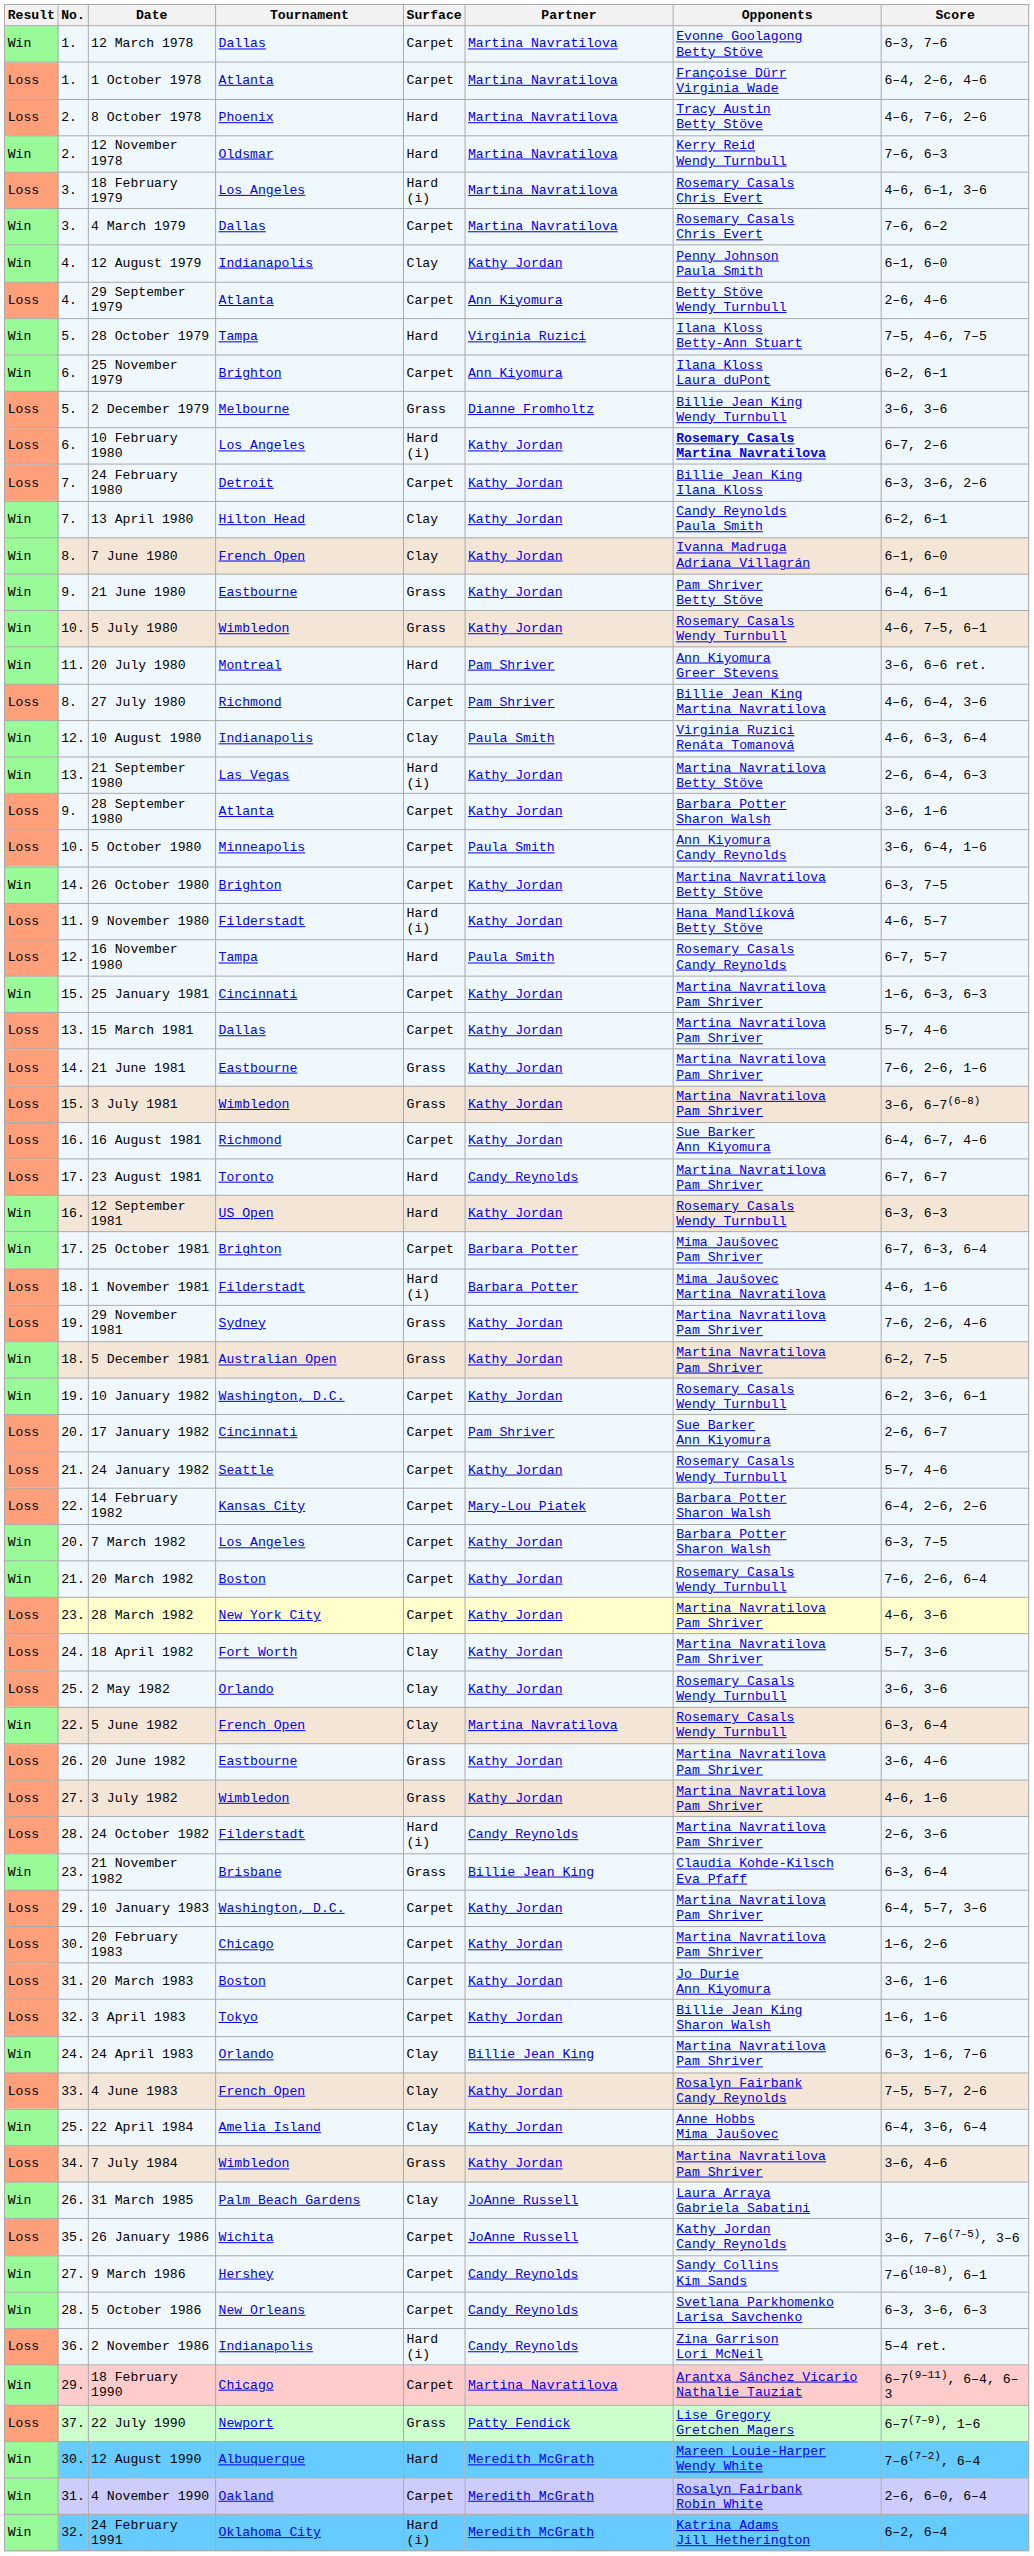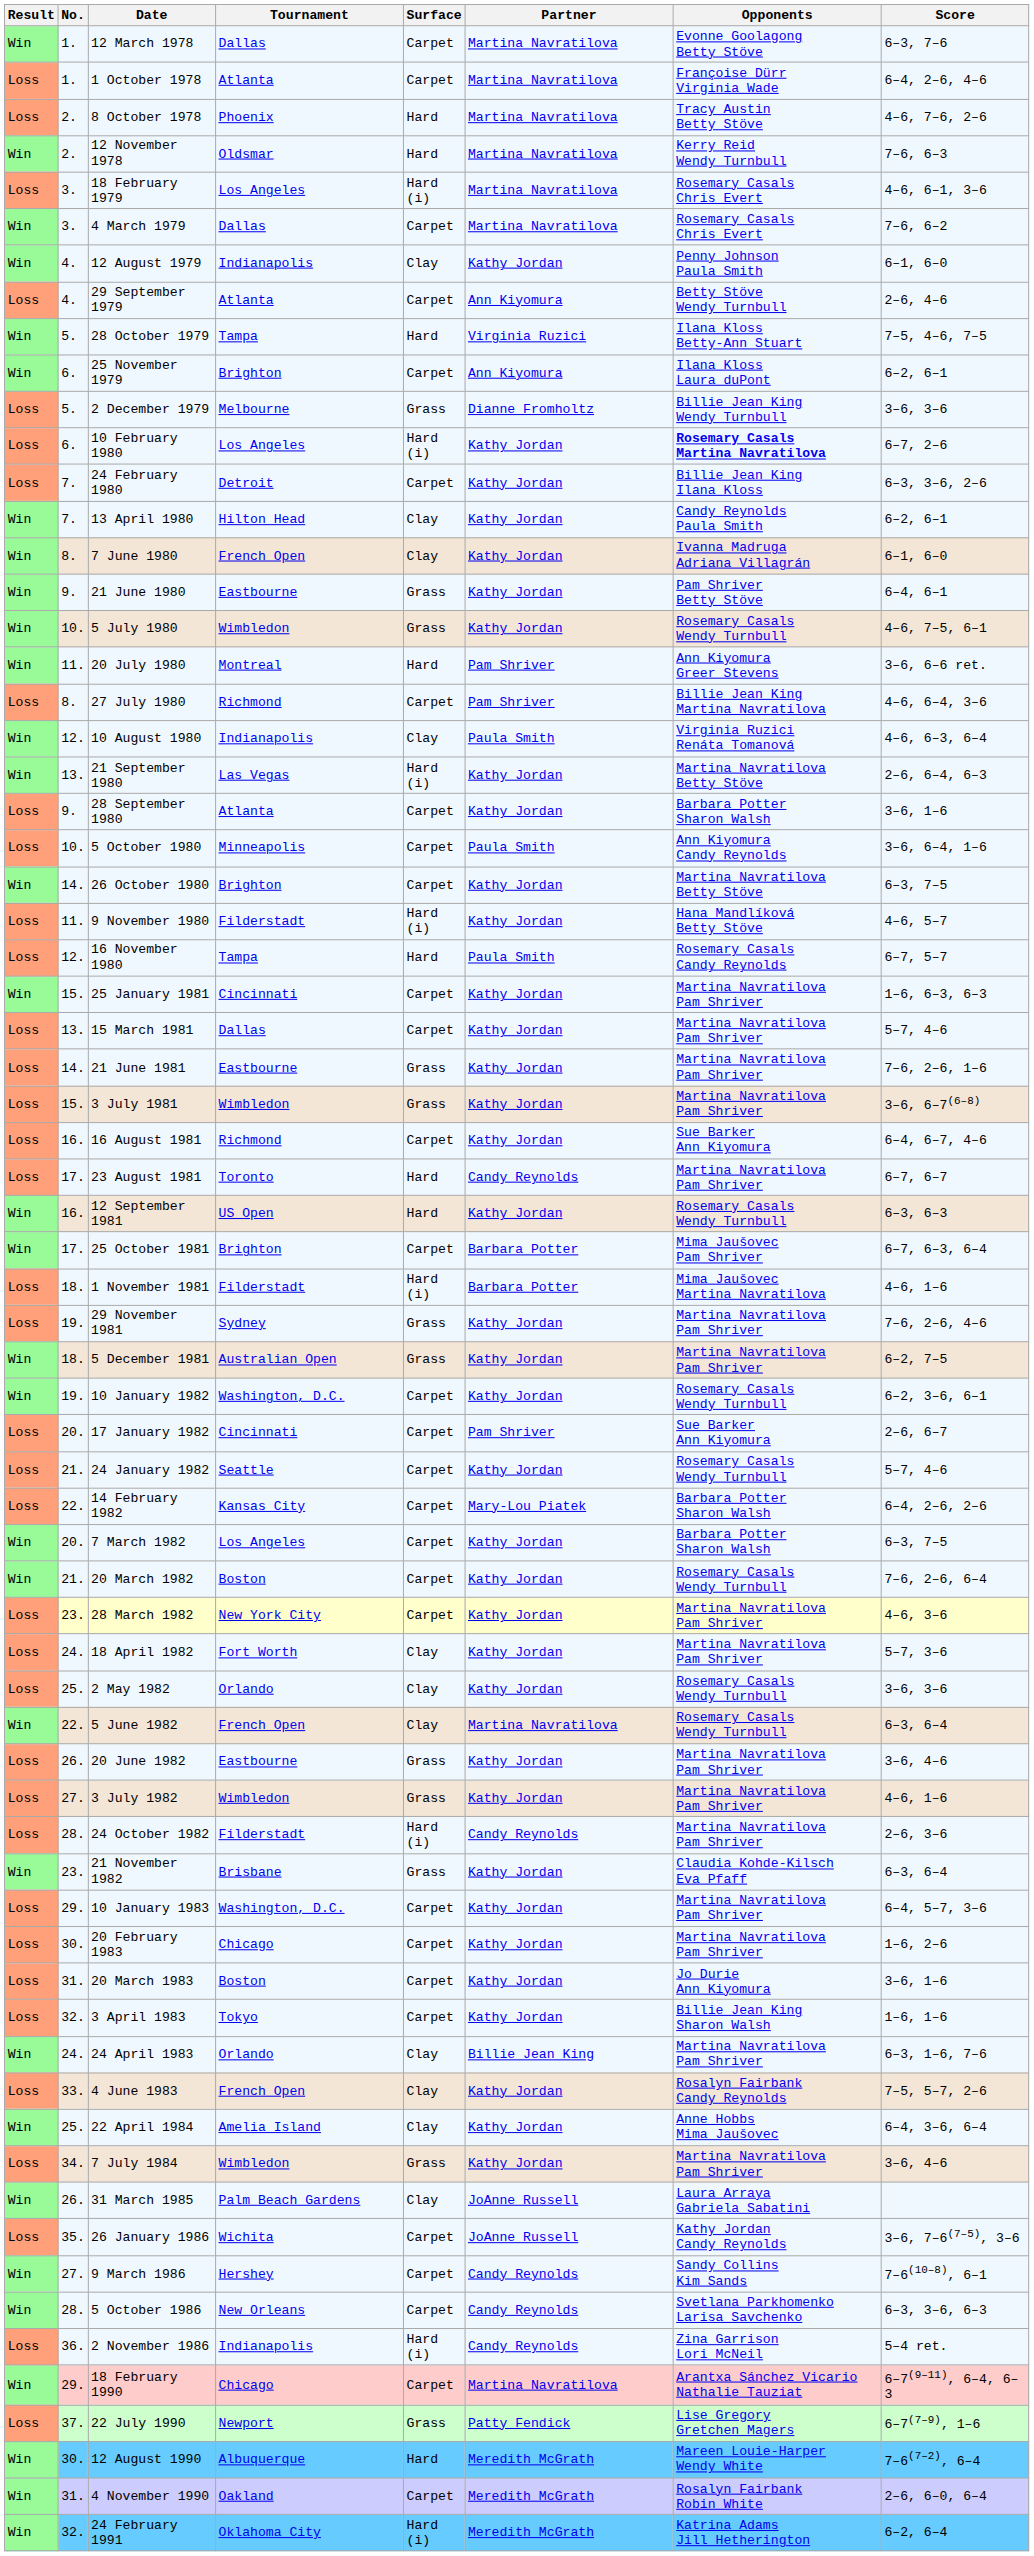21 November 1982 | Partner: Billie Jean King -> Kathy Jordan
